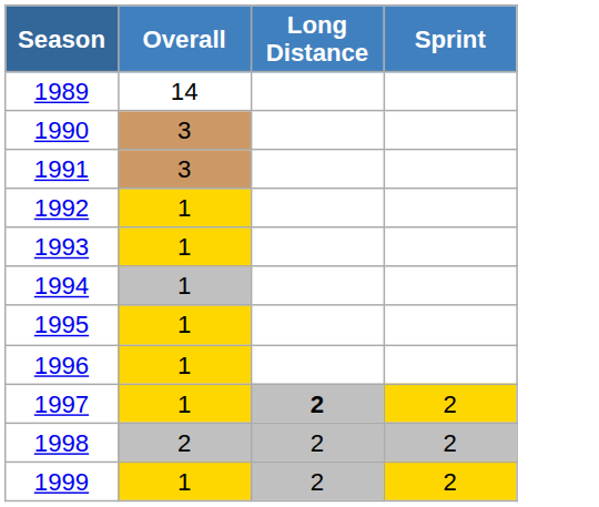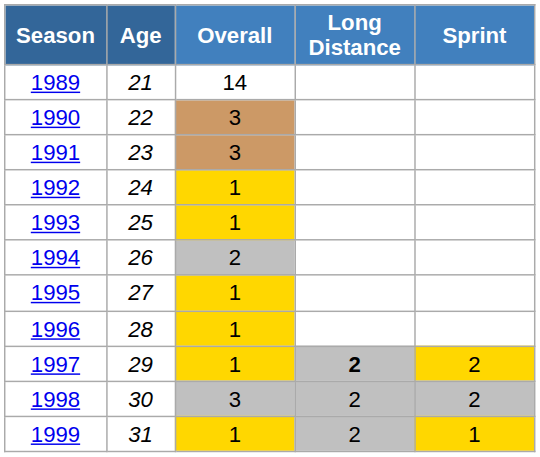+ column: Age | 21 | 22 | 23 | 24 | 25 | 26 | 27 | 28 | 29 | 30 | 31
1994 | Overall: 1 -> 2
1998 | Overall: 2 -> 3
1999 | Sprint: 2 -> 1
